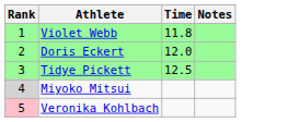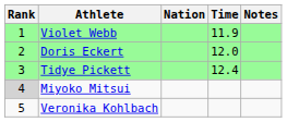+ column: Nation
Violet Webb | Time: 11.8 -> 11.9
Tidye Pickett | Time: 12.5 -> 12.4
Veronika Kohlbach | Rank: pink background -> no background
